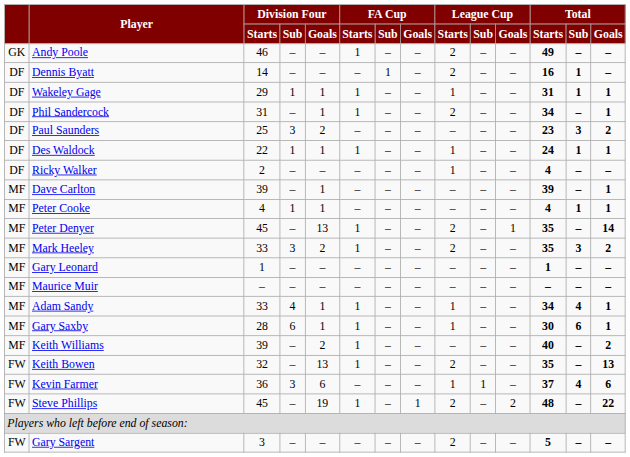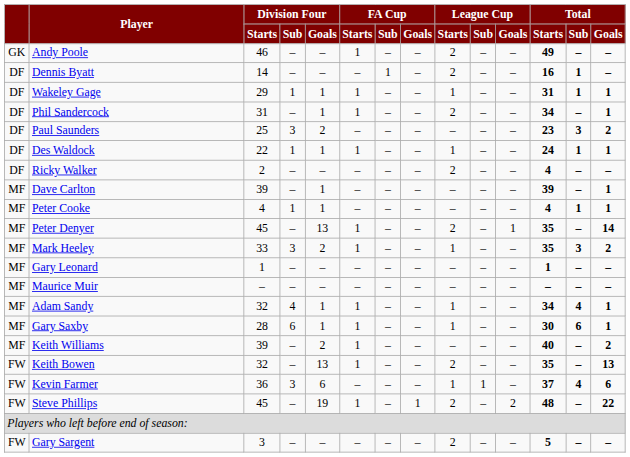Ricky Walker | League Cup / Starts: 1 -> 2
Mark Heeley | League Cup / Starts: 2 -> 1
Adam Sandy | Division Four / Starts: 33 -> 32
